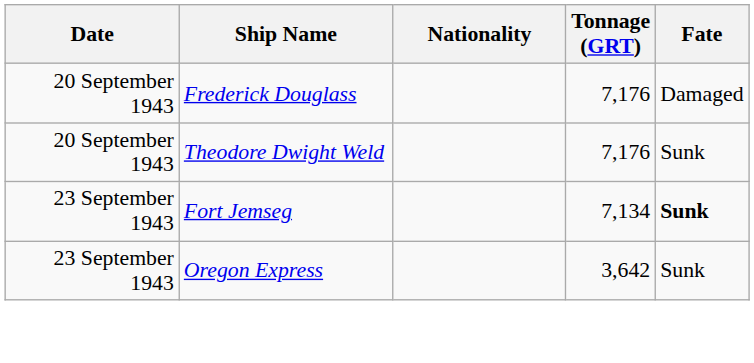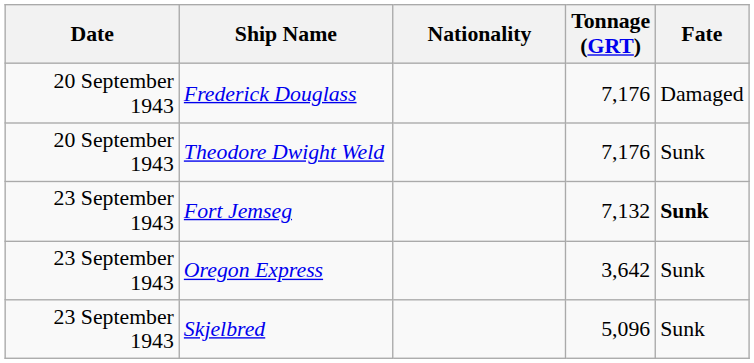Fort Jemseg | Tonnage (GRT): 7,134 -> 7,132
+ row: 23 September 1943 | Skjelbred | 5,096 | Sunk
